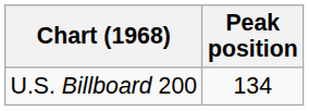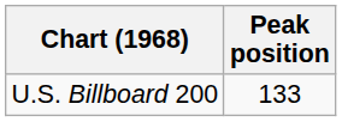U.S. Billboard 200 | Peak position: 134 -> 133
